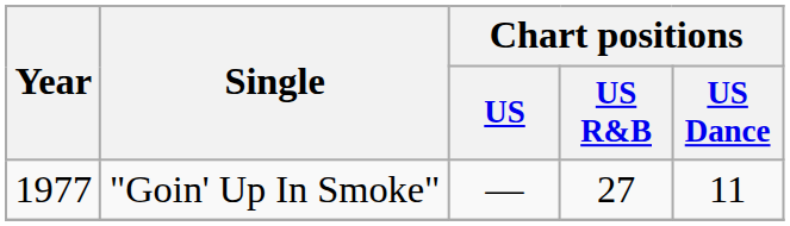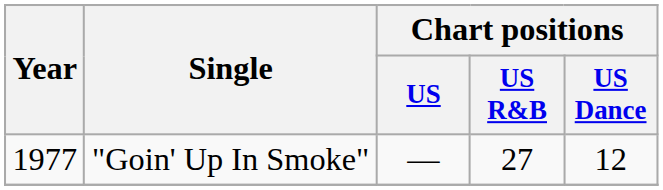"Goin' Up In Smoke" | Chart positions / US Dance: 11 -> 12
